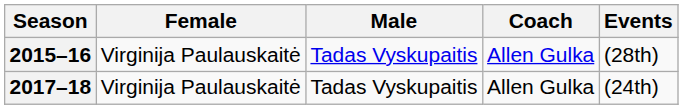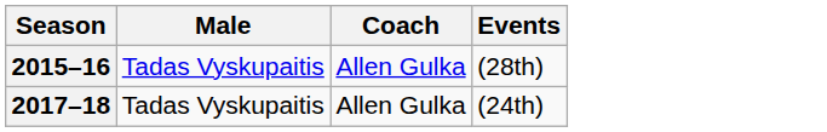- column: Female | Virginija Paulauskaitė | Virginija Paulauskaitė
